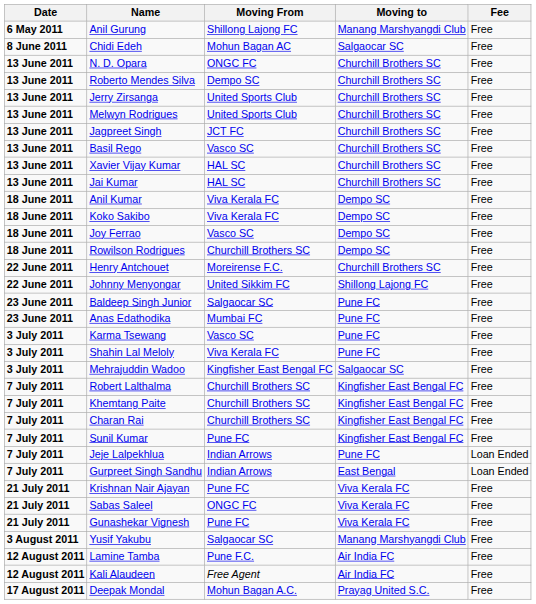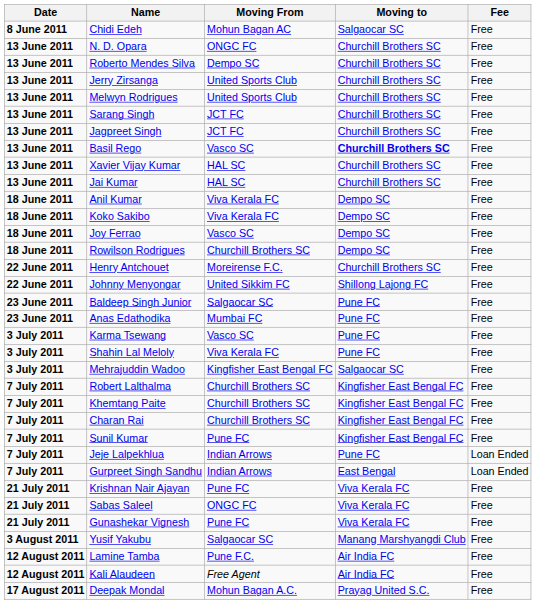- row: 6 May 2011 | Anil Gurung | Shillong Lajong FC | Manang Marshyangdi Club | Free
+ row: 13 June 2011 | Sarang Singh | JCT FC | Churchill Brothers SC | Free
Basil Rego | Moving to: normal -> bold
